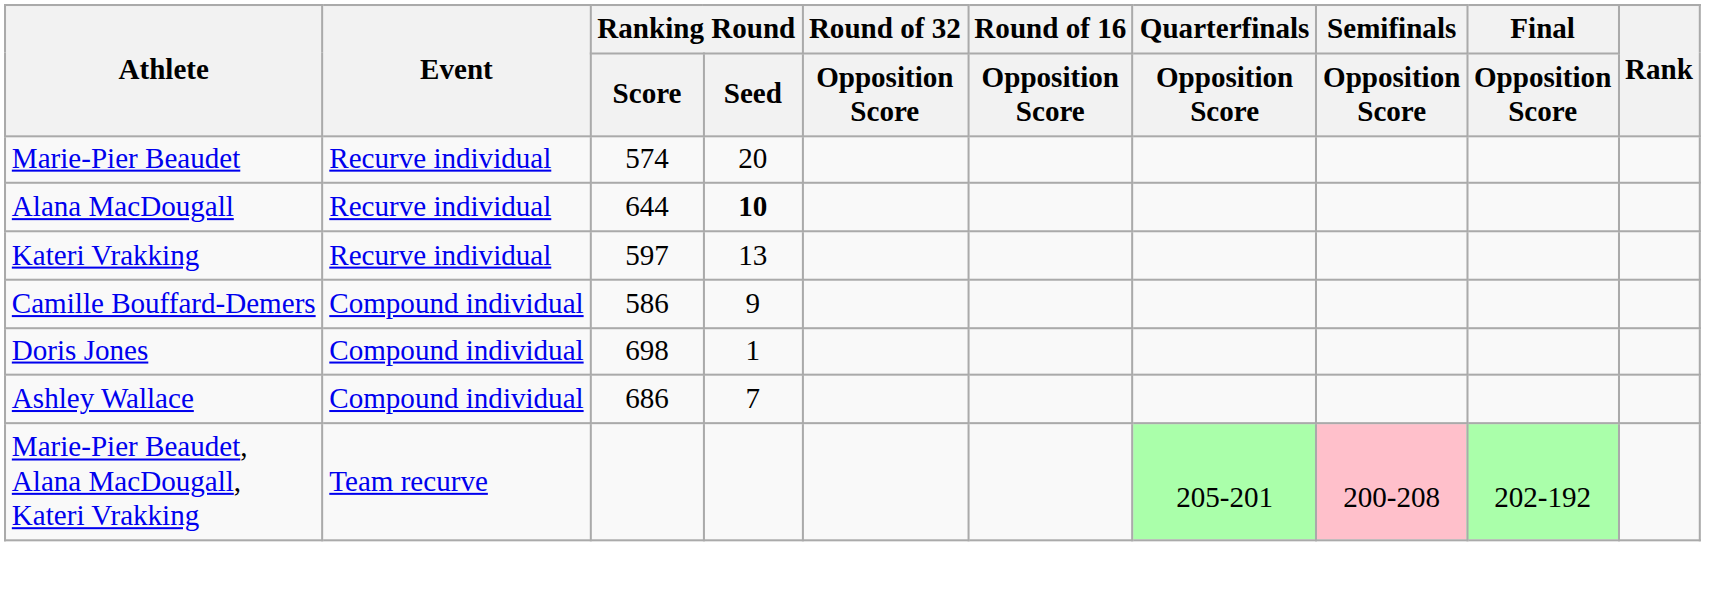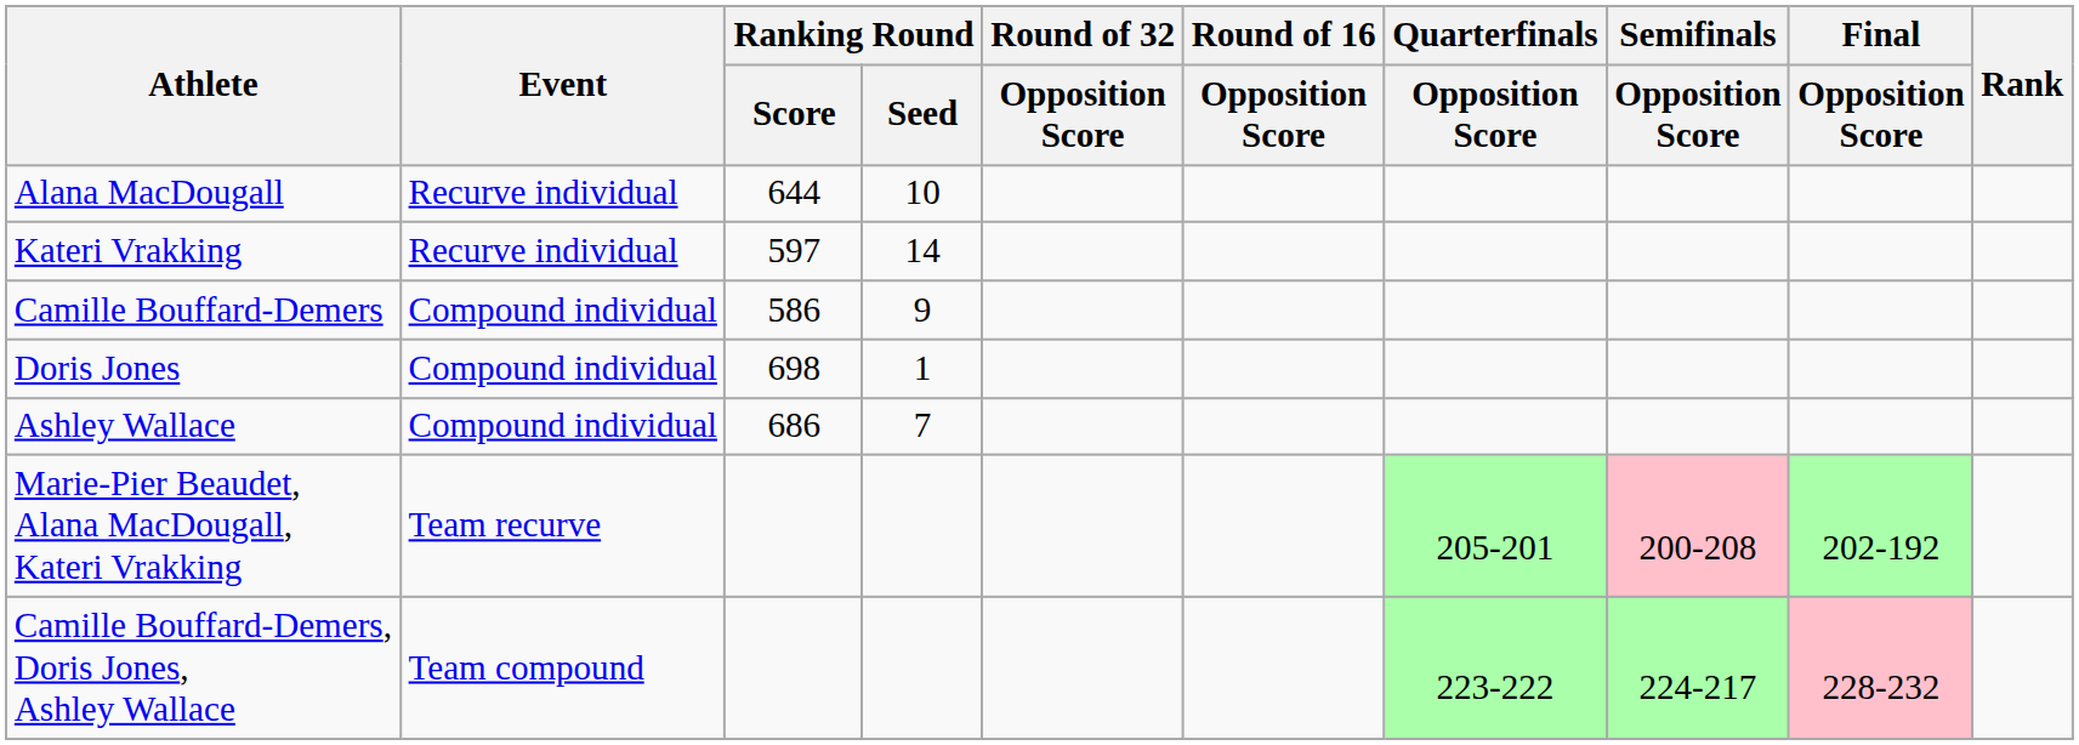- row: Marie-Pier Beaudet | Recurve individual | 574 | 20
Alana MacDougall | Ranking Round / Seed: bold -> normal
Kateri Vrakking | Ranking Round / Seed: 13 -> 14
+ row: Camille Bouffard-Demers, Doris Jones, Ashley Wallace | Team compound | 223-222 | 224-217 | 228-232
